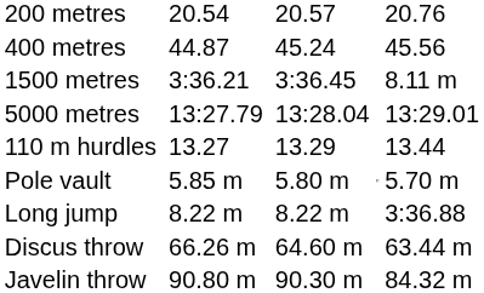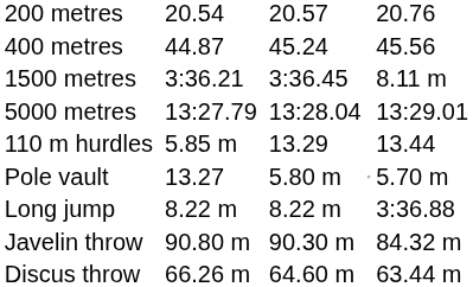110 m hurdles | column 3: 13.27 -> 5.85 m
Pole vault | column 3: 5.85 m -> 13.27
rows swapped: Discus throw <-> Javelin throw
